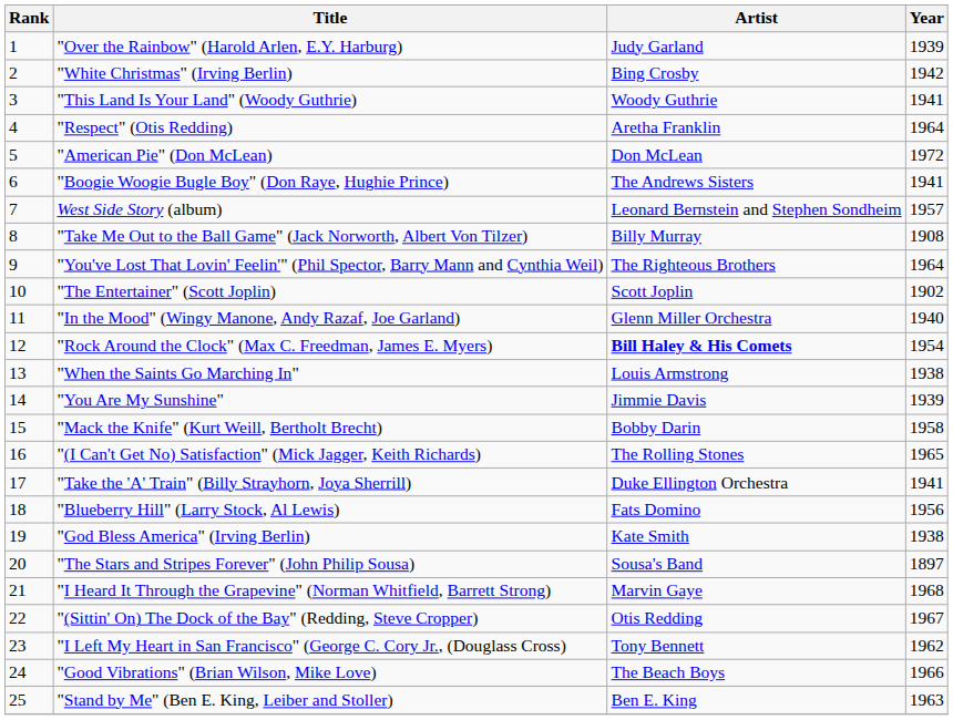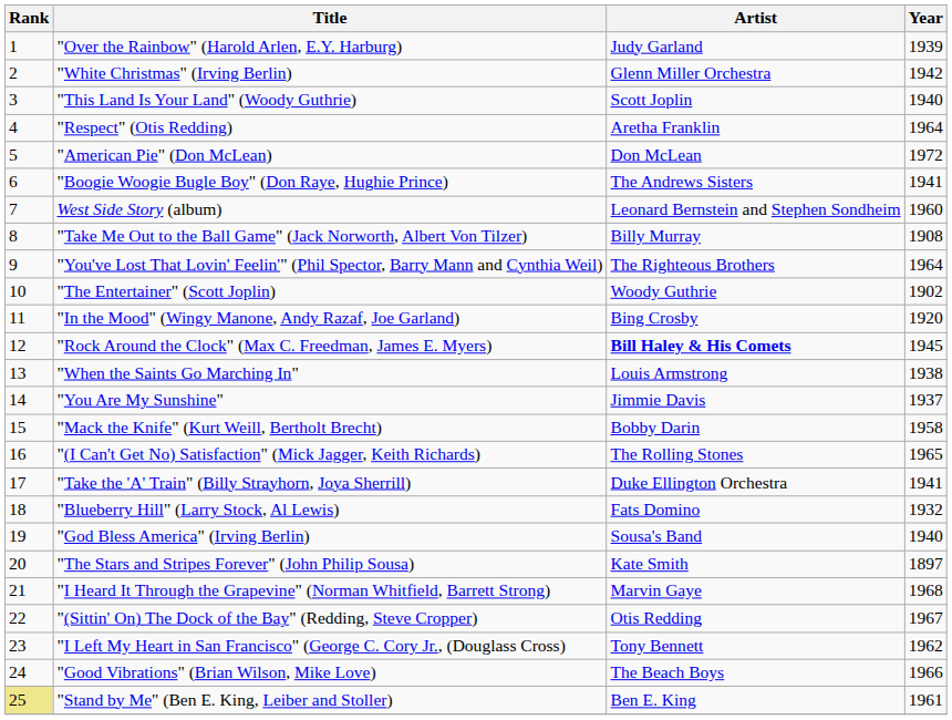"White Christmas" (Irving Berlin) | Artist: Bing Crosby -> Glenn Miller Orchestra
"This Land Is Your Land" (Woody Guthrie) | Artist: Woody Guthrie -> Scott Joplin
"This Land Is Your Land" (Woody Guthrie) | Year: 1941 -> 1940
West Side Story (album) | Year: 1957 -> 1960
"The Entertainer" (Scott Joplin) | Artist: Scott Joplin -> Woody Guthrie
"In the Mood" (Wingy Manone, Andy Razaf, Joe Garland) | Artist: Glenn Miller Orchestra -> Bing Crosby
"In the Mood" (Wingy Manone, Andy Razaf, Joe Garland) | Year: 1940 -> 1920
"Rock Around the Clock" (Max C. Freedman, James E. Myers) | Year: 1954 -> 1945
"You Are My Sunshine" | Year: 1939 -> 1937
"Blueberry Hill" (Larry Stock, Al Lewis) | Year: 1956 -> 1932
"God Bless America" (Irving Berlin) | Artist: Kate Smith -> Sousa's Band
"God Bless America" (Irving Berlin) | Year: 1938 -> 1940
"The Stars and Stripes Forever" (John Philip Sousa) | Artist: Sousa's Band -> Kate Smith
"Stand by Me" (Ben E. King, Leiber and Stoller) | Rank: no background -> khaki background
"Stand by Me" (Ben E. King, Leiber and Stoller) | Year: 1963 -> 1961
